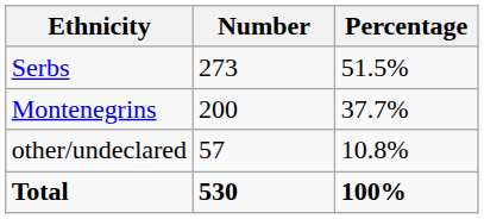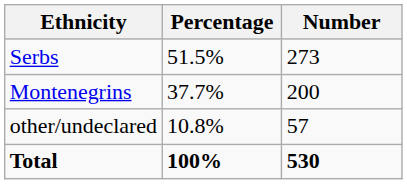columns swapped: Number <-> Percentage
